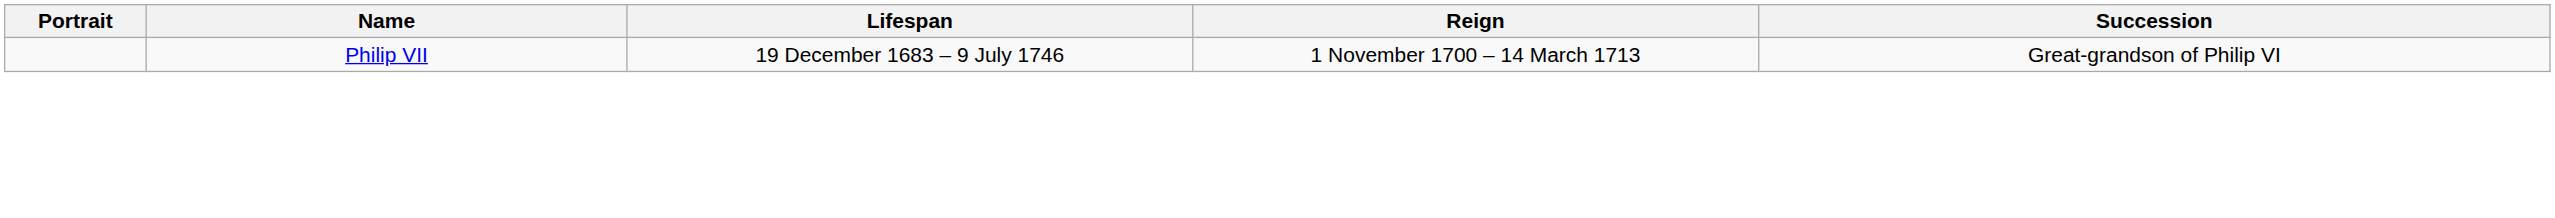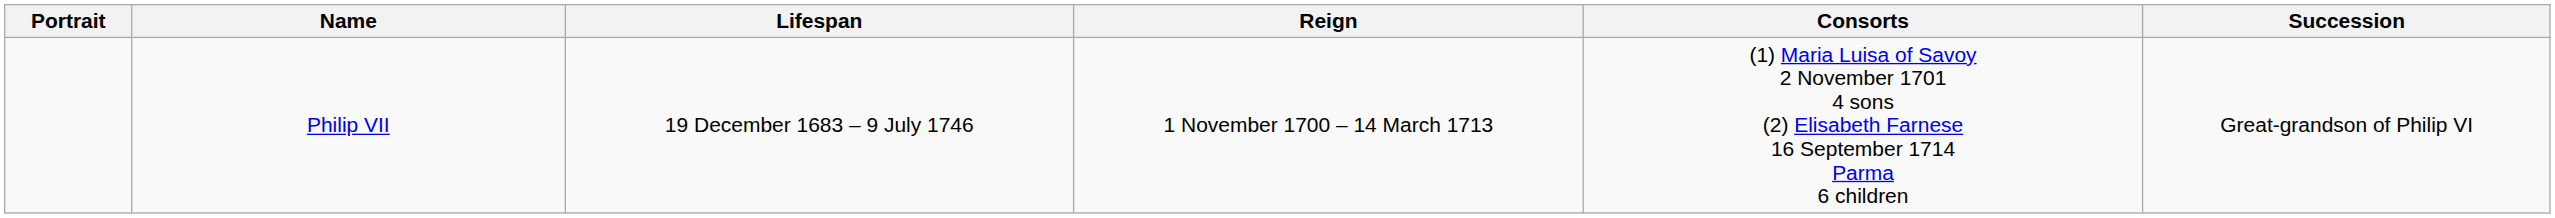+ column: Consorts | (1) Maria Luisa of Savoy 2 November 1701 4 sons (2) Elisabeth Farnese 16 September 1714 Parma 6 children
